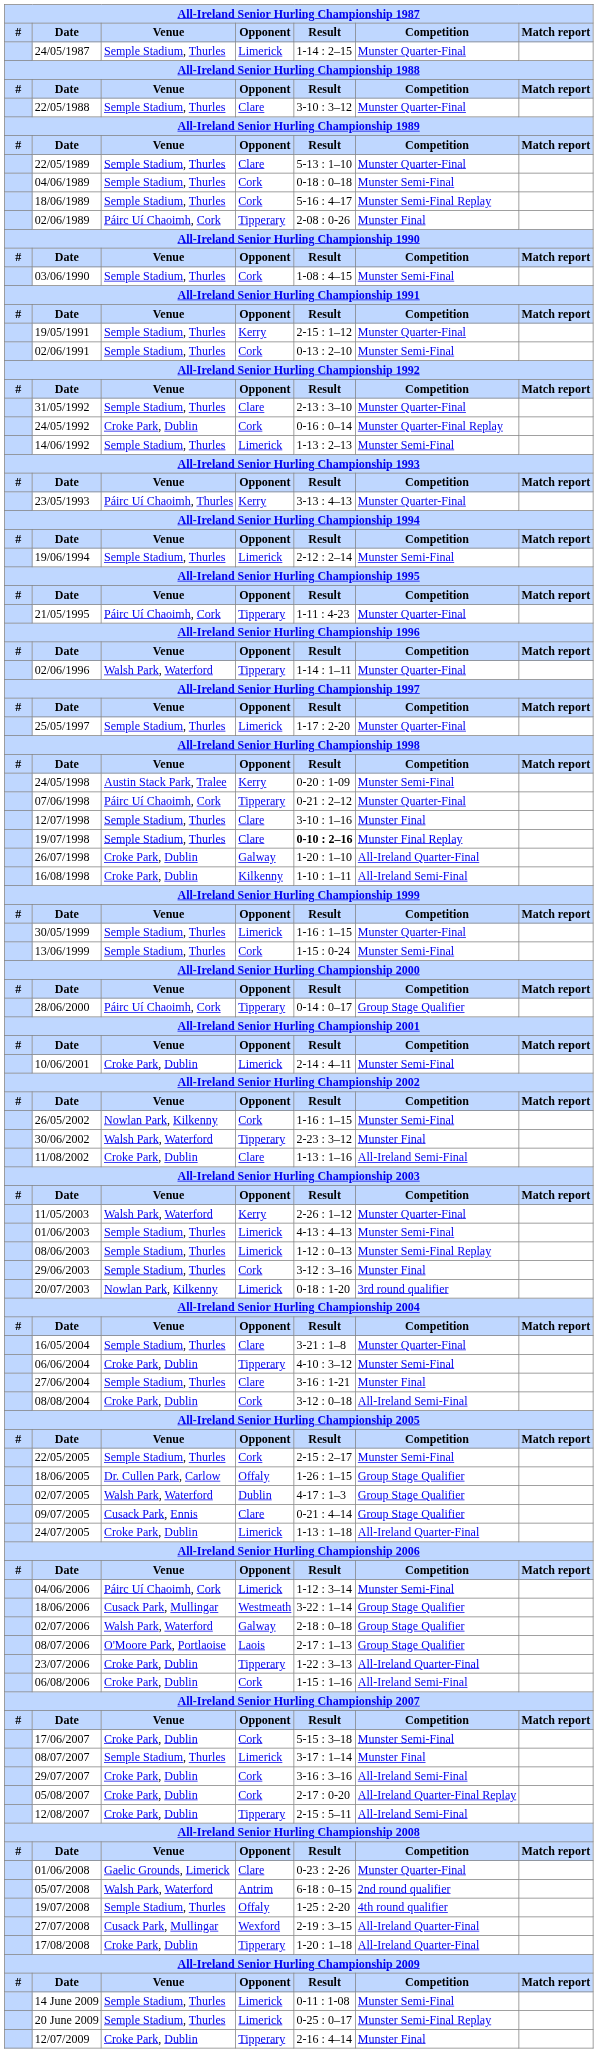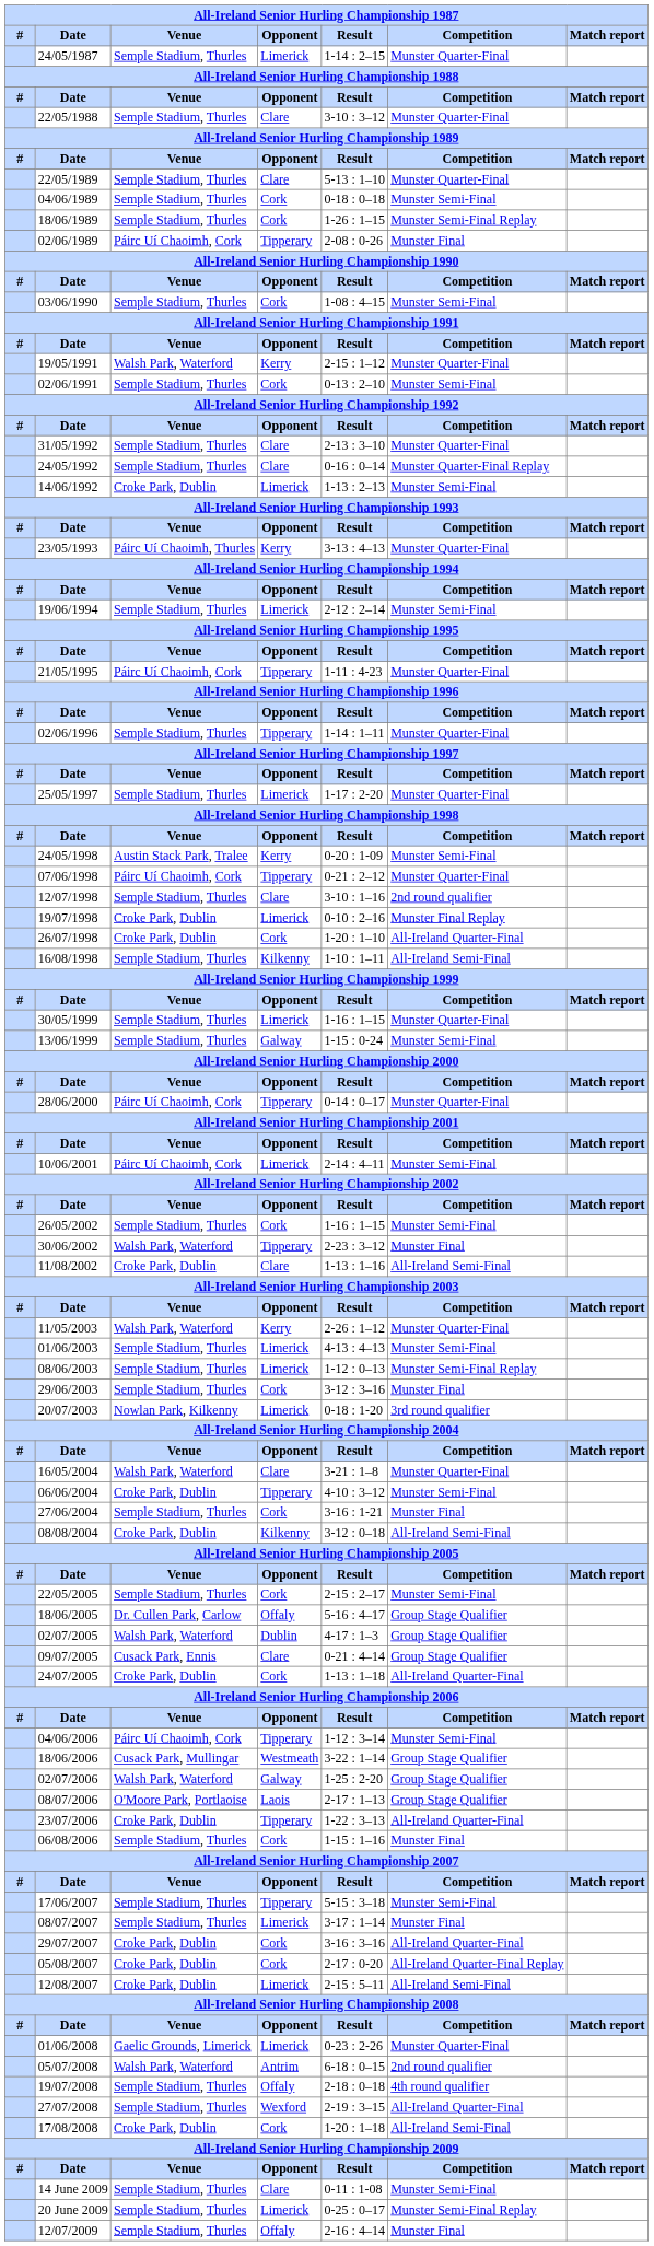18/06/1989 | Result: 5-16 : 4–17 -> 1-26 : 1–15
19/05/1991 | Venue: Semple Stadium, Thurles -> Walsh Park, Waterford
24/05/1992 | Venue: Croke Park, Dublin -> Semple Stadium, Thurles
24/05/1992 | Opponent: Cork -> Clare
14/06/1992 | Venue: Semple Stadium, Thurles -> Croke Park, Dublin
02/06/1996 | Venue: Walsh Park, Waterford -> Semple Stadium, Thurles
12/07/1998 | Competition: Munster Final -> 2nd round qualifier
19/07/1998 | Venue: Semple Stadium, Thurles -> Croke Park, Dublin
19/07/1998 | Opponent: Clare -> Limerick
19/07/1998 | Result: bold -> normal
26/07/1998 | Opponent: Galway -> Cork
16/08/1998 | Venue: Croke Park, Dublin -> Semple Stadium, Thurles
13/06/1999 | Opponent: Cork -> Galway
28/06/2000 | Competition: Group Stage Qualifier -> Munster Quarter-Final
10/06/2001 | Venue: Croke Park, Dublin -> Páirc Uí Chaoimh, Cork
26/05/2002 | Venue: Nowlan Park, Kilkenny -> Semple Stadium, Thurles
16/05/2004 | Venue: Semple Stadium, Thurles -> Walsh Park, Waterford
27/06/2004 | Opponent: Clare -> Cork
08/08/2004 | Opponent: Cork -> Kilkenny
18/06/2005 | Result: 1-26 : 1–15 -> 5-16 : 4–17
24/07/2005 | Opponent: Limerick -> Cork
04/06/2006 | Opponent: Limerick -> Tipperary
02/07/2006 | Result: 2-18 : 0–18 -> 1-25 : 2-20
06/08/2006 | Venue: Croke Park, Dublin -> Semple Stadium, Thurles
06/08/2006 | Competition: All-Ireland Semi-Final -> Munster Final
17/06/2007 | Venue: Croke Park, Dublin -> Semple Stadium, Thurles
17/06/2007 | Opponent: Cork -> Tipperary
29/07/2007 | Competition: All-Ireland Semi-Final -> All-Ireland Quarter-Final
12/08/2007 | Opponent: Tipperary -> Limerick
01/06/2008 | Opponent: Clare -> Limerick
19/07/2008 | Result: 1-25 : 2-20 -> 2-18 : 0–18
27/07/2008 | Venue: Cusack Park, Mullingar -> Semple Stadium, Thurles
17/08/2008 | Opponent: Tipperary -> Cork
17/08/2008 | Competition: All-Ireland Quarter-Final -> All-Ireland Semi-Final
14 June 2009 | Opponent: Limerick -> Clare
12/07/2009 | Venue: Croke Park, Dublin -> Semple Stadium, Thurles
12/07/2009 | Opponent: Tipperary -> Offaly
